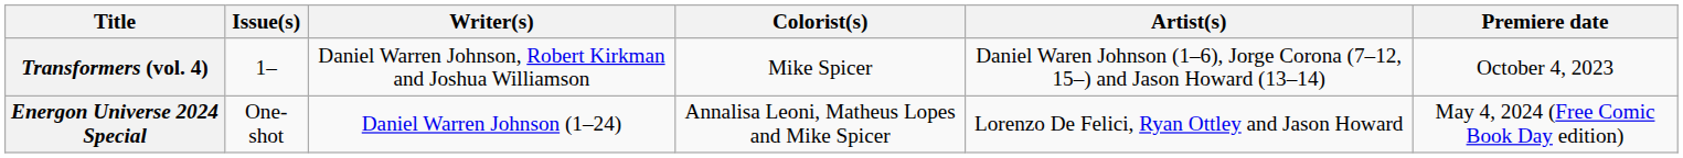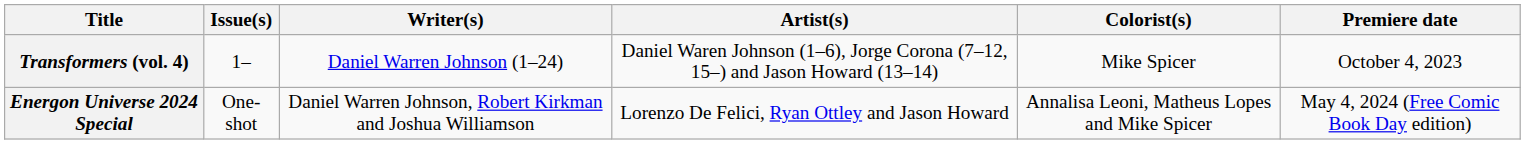columns swapped: Artist(s) <-> Colorist(s)
Transformers (vol. 4) | Writer(s): Daniel Warren Johnson, Robert Kirkman and Joshua Williamson -> Daniel Warren Johnson (1–24)
Energon Universe 2024 Special | Writer(s): Daniel Warren Johnson (1–24) -> Daniel Warren Johnson, Robert Kirkman and Joshua Williamson
